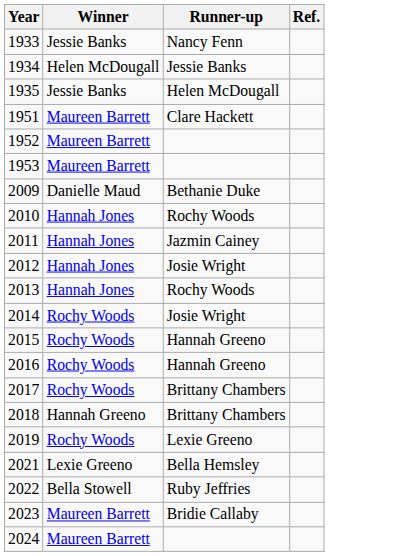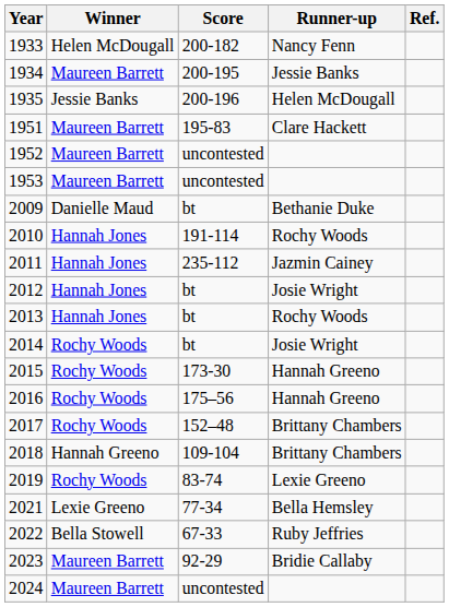+ column: Score | 200-182 | 200-195 | 200-196 | 195-83 | uncontested | uncontested | bt | 191-114 | 235-112 | bt | bt | bt | 173-30 | 175–56 | 152–48 | 109-104 | 83-74 | 77-34 | 67-33 | 92-29 | uncontested
1933 | Winner: Jessie Banks -> Helen McDougall
1934 | Winner: Helen McDougall -> Maureen Barrett
